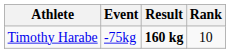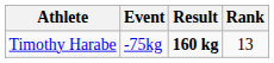Timothy Harabe | Rank: 10 -> 13
